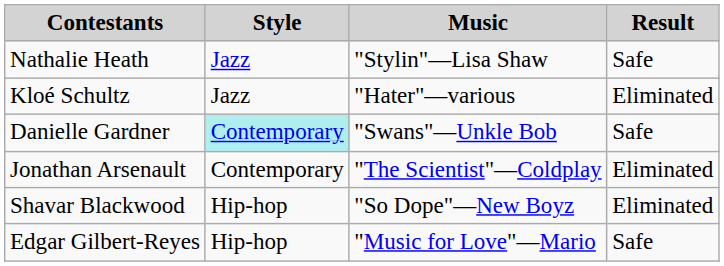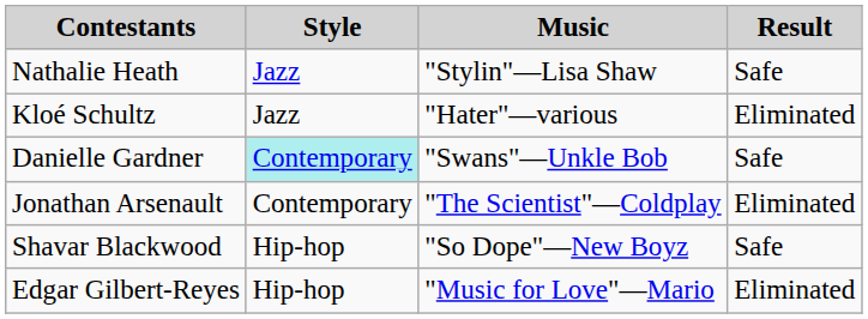Shavar Blackwood | Result: Eliminated -> Safe
Edgar Gilbert-Reyes | Result: Safe -> Eliminated
